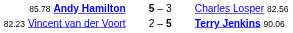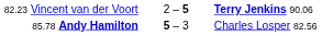rows swapped: 85.78 Andy Hamilton <-> 82.23 Vincent van der Voort
